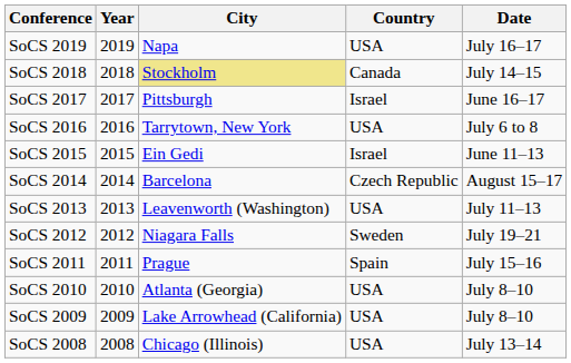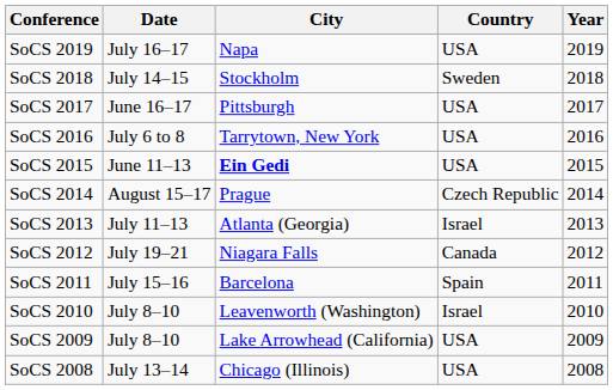columns swapped: Year <-> Date
SoCS 2018 | City: khaki background -> no background
SoCS 2018 | Country: Canada -> Sweden
SoCS 2017 | Country: Israel -> USA
SoCS 2015 | City: normal -> bold
SoCS 2015 | Country: Israel -> USA
SoCS 2014 | City: Barcelona -> Prague
SoCS 2013 | City: Leavenworth (Washington) -> Atlanta (Georgia)
SoCS 2013 | Country: USA -> Israel
SoCS 2012 | Country: Sweden -> Canada
SoCS 2011 | City: Prague -> Barcelona
SoCS 2010 | City: Atlanta (Georgia) -> Leavenworth (Washington)
SoCS 2010 | Country: USA -> Israel
